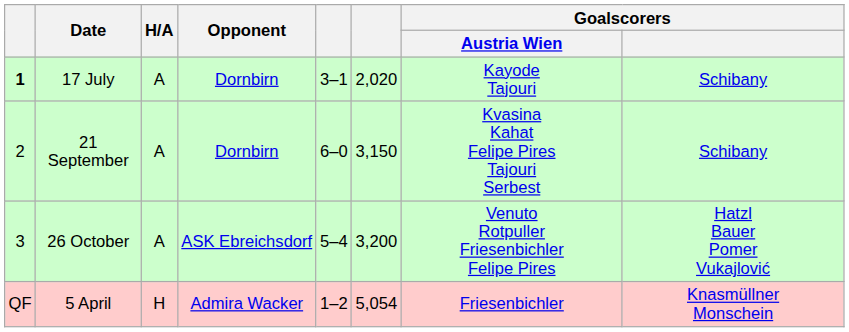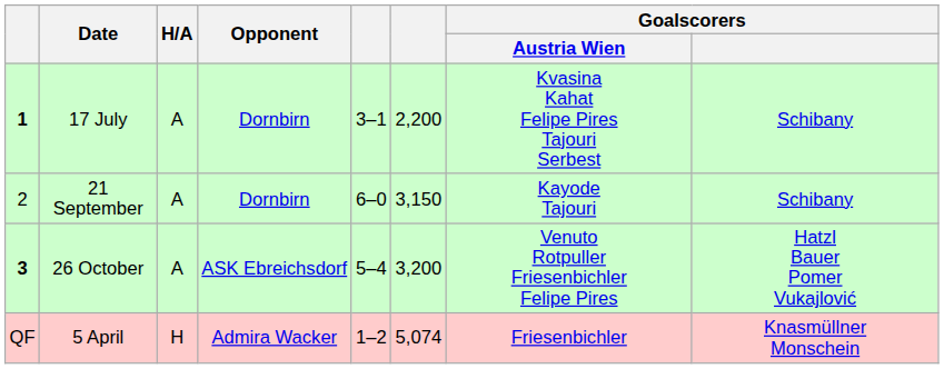17 July | column 6: 2,020 -> 2,200
17 July | Goalscorers / Austria Wien: Kayode Tajouri -> Kvasina Kahat Felipe Pires Tajouri Serbest
21 September | Goalscorers / Austria Wien: Kvasina Kahat Felipe Pires Tajouri Serbest -> Kayode Tajouri
26 October | column 1: normal -> bold
5 April | column 6: 5,054 -> 5,074
